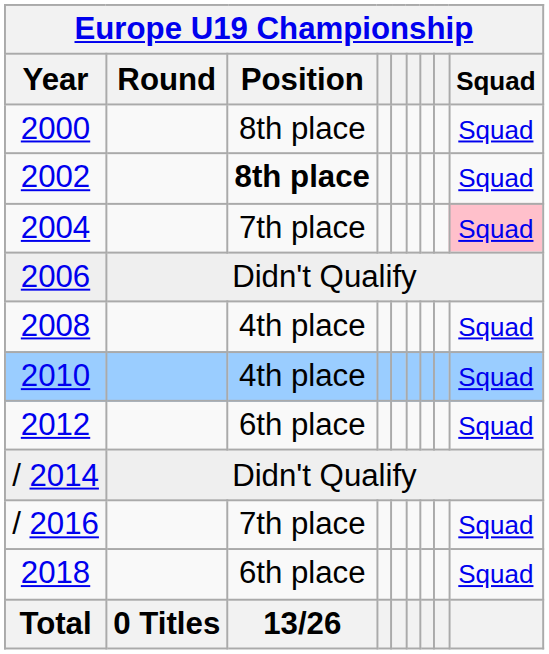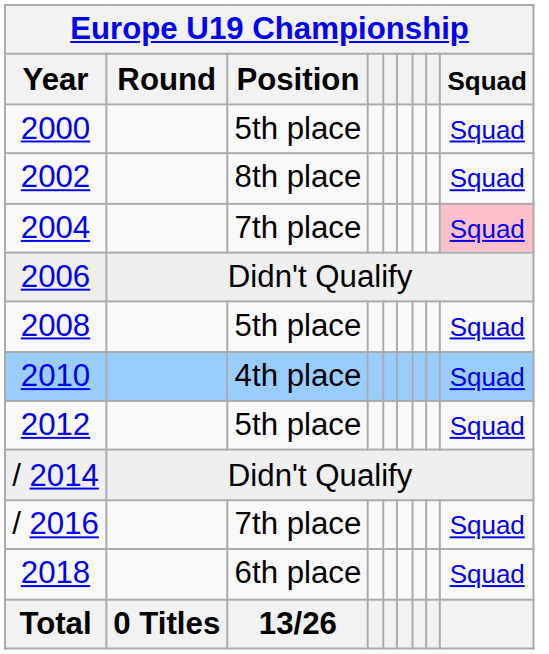2000 | Europe U19 Championship / Position: 8th place -> 5th place
2002 | Europe U19 Championship / Position: bold -> normal
2008 | Europe U19 Championship / Position: 4th place -> 5th place
2012 | Europe U19 Championship / Position: 6th place -> 5th place
